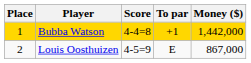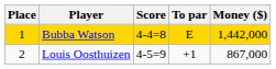Bubba Watson | To par: +1 -> E
Louis Oosthuizen | To par: E -> +1
